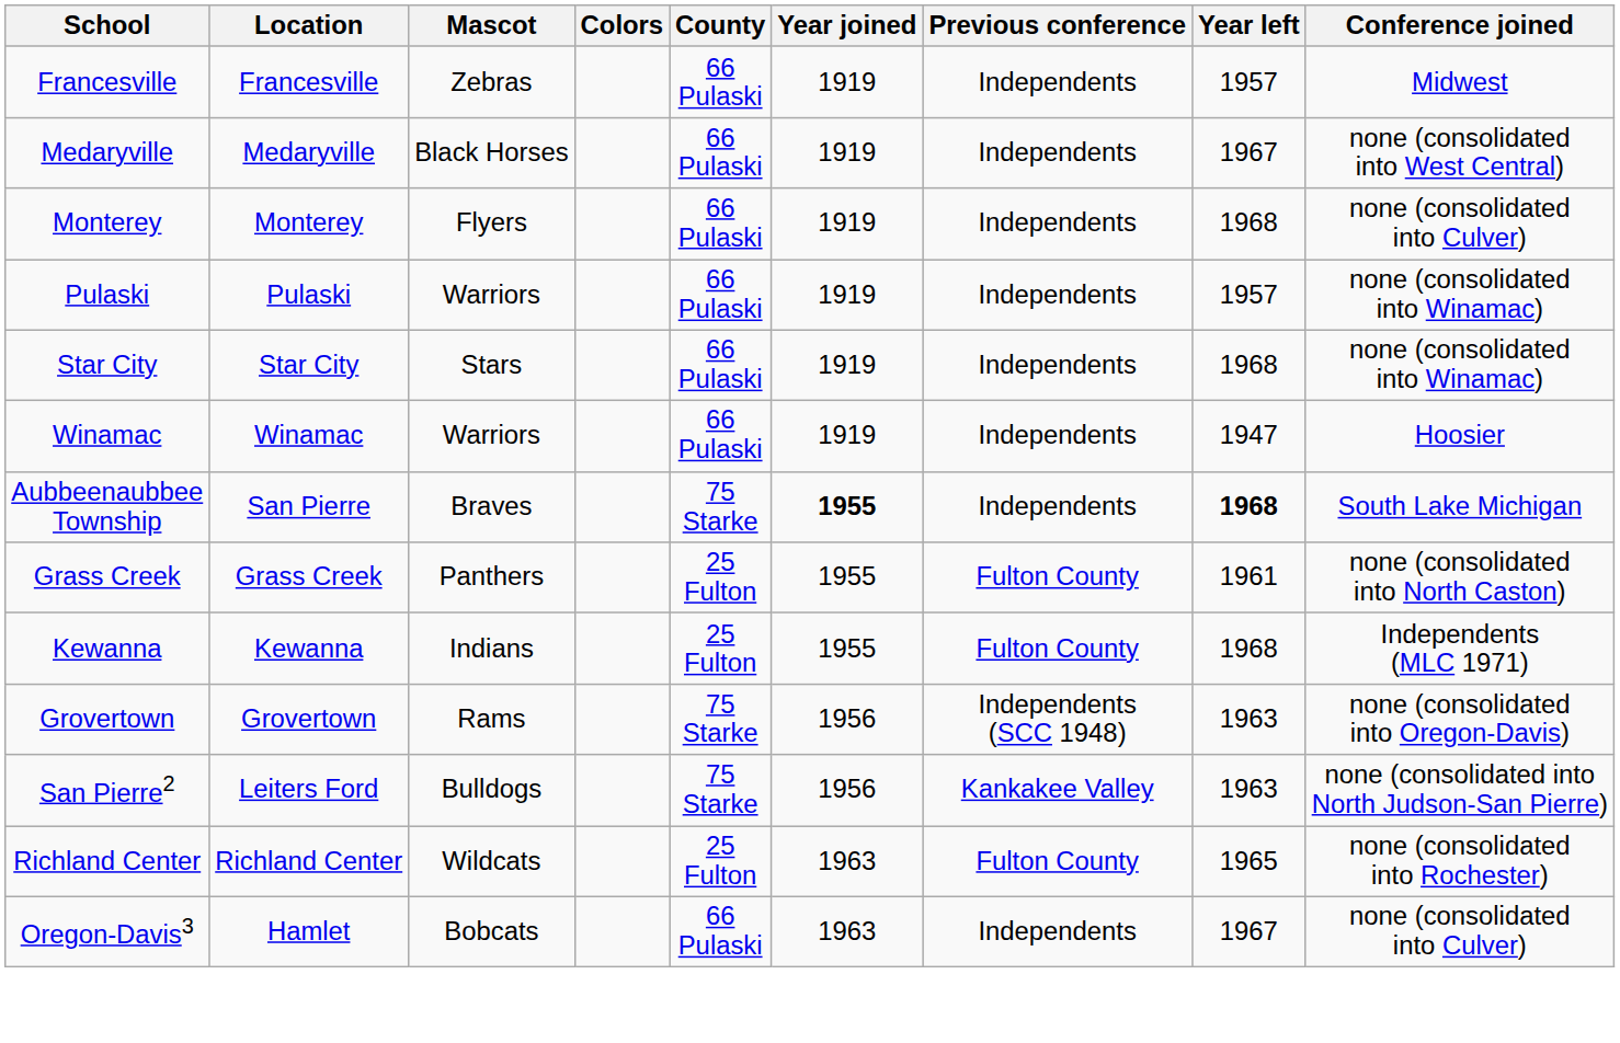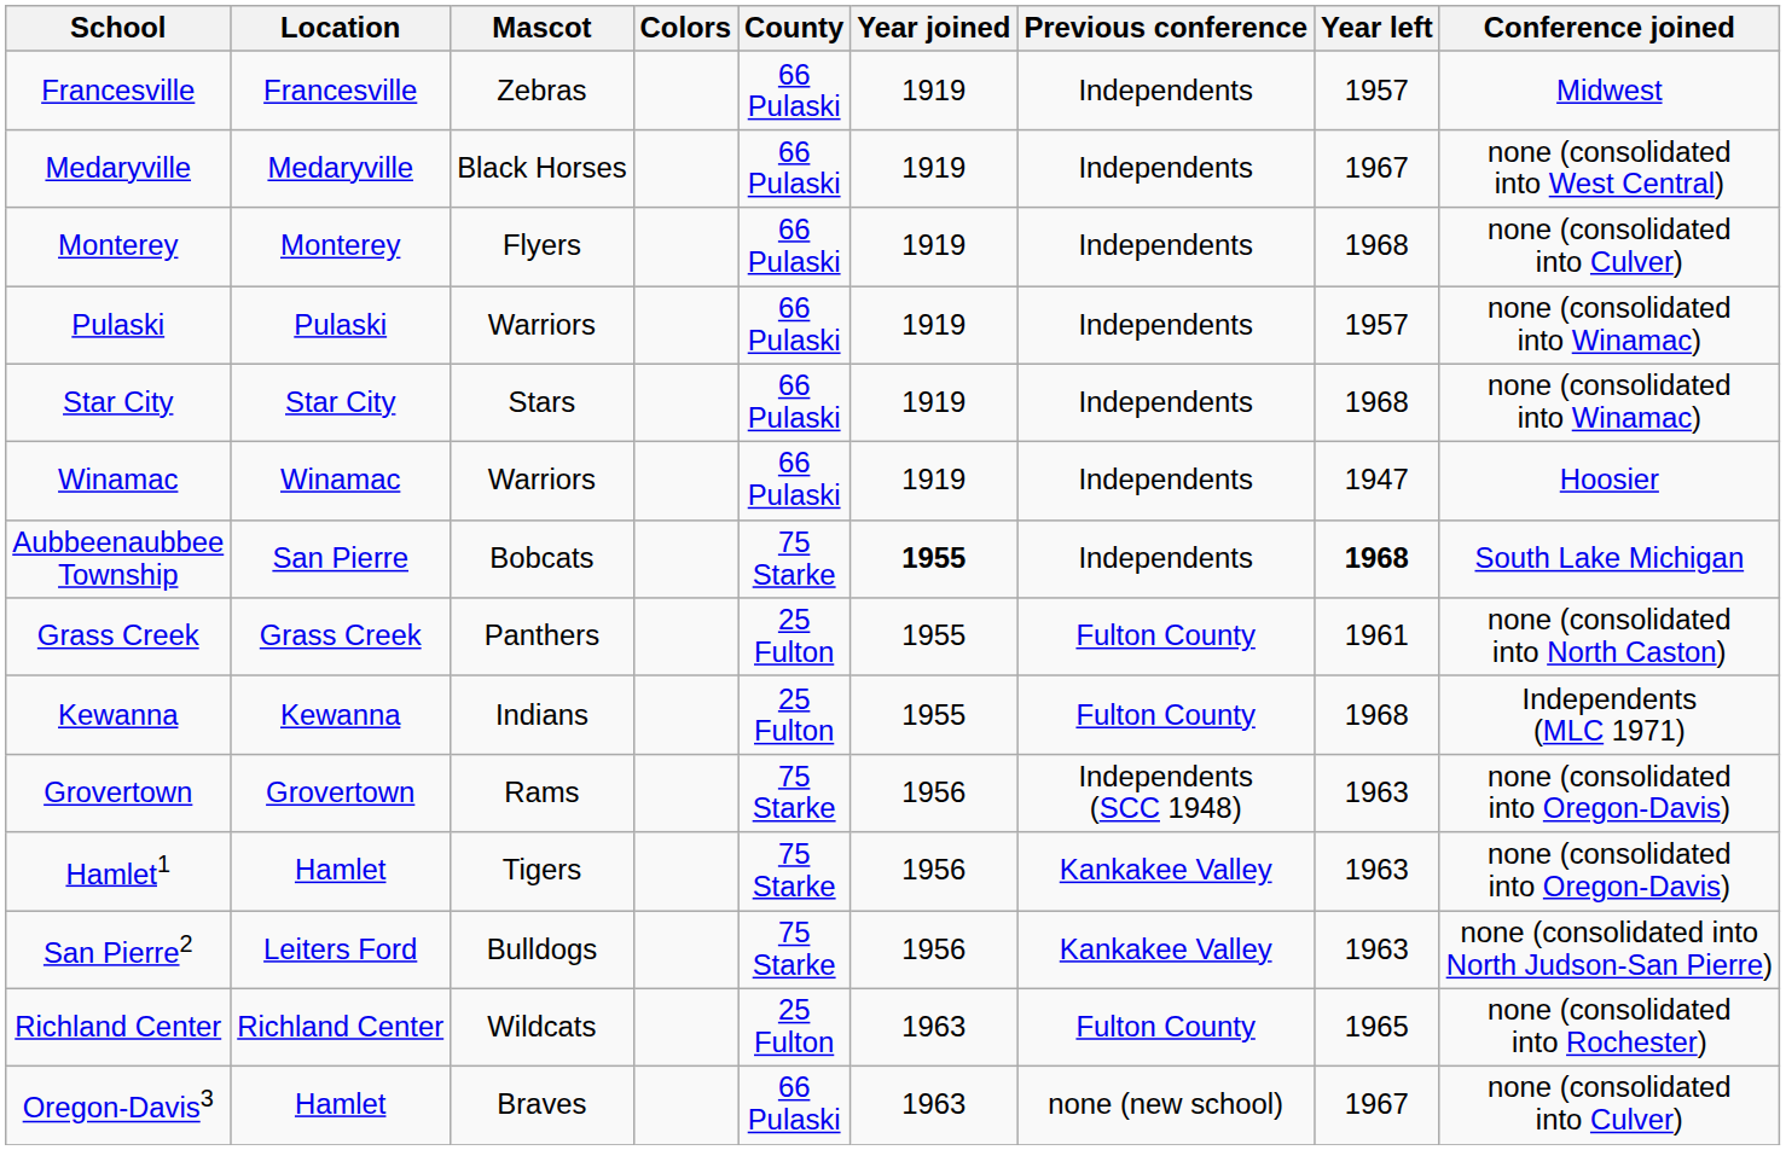Aubbeenaubbee Township | Mascot: Braves -> Bobcats
+ row: Hamlet1 | Hamlet | Tigers | 75 Starke | 1956 | Kankakee Valley | 1963 | none (consolidated into Oregon-Davis)
Oregon-Davis3 | Mascot: Bobcats -> Braves
Oregon-Davis3 | Previous conference: Independents -> none (new school)
